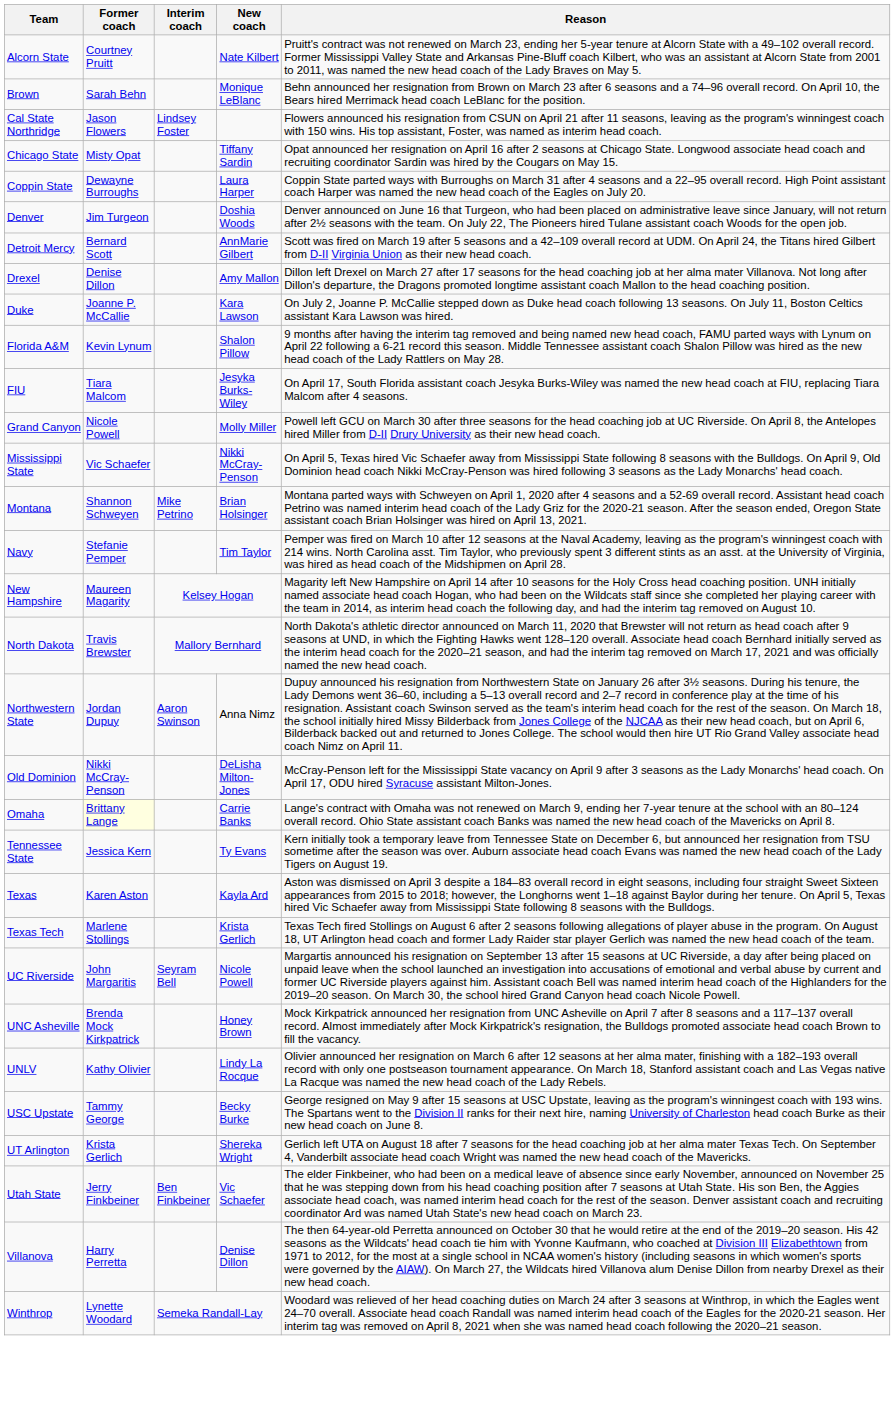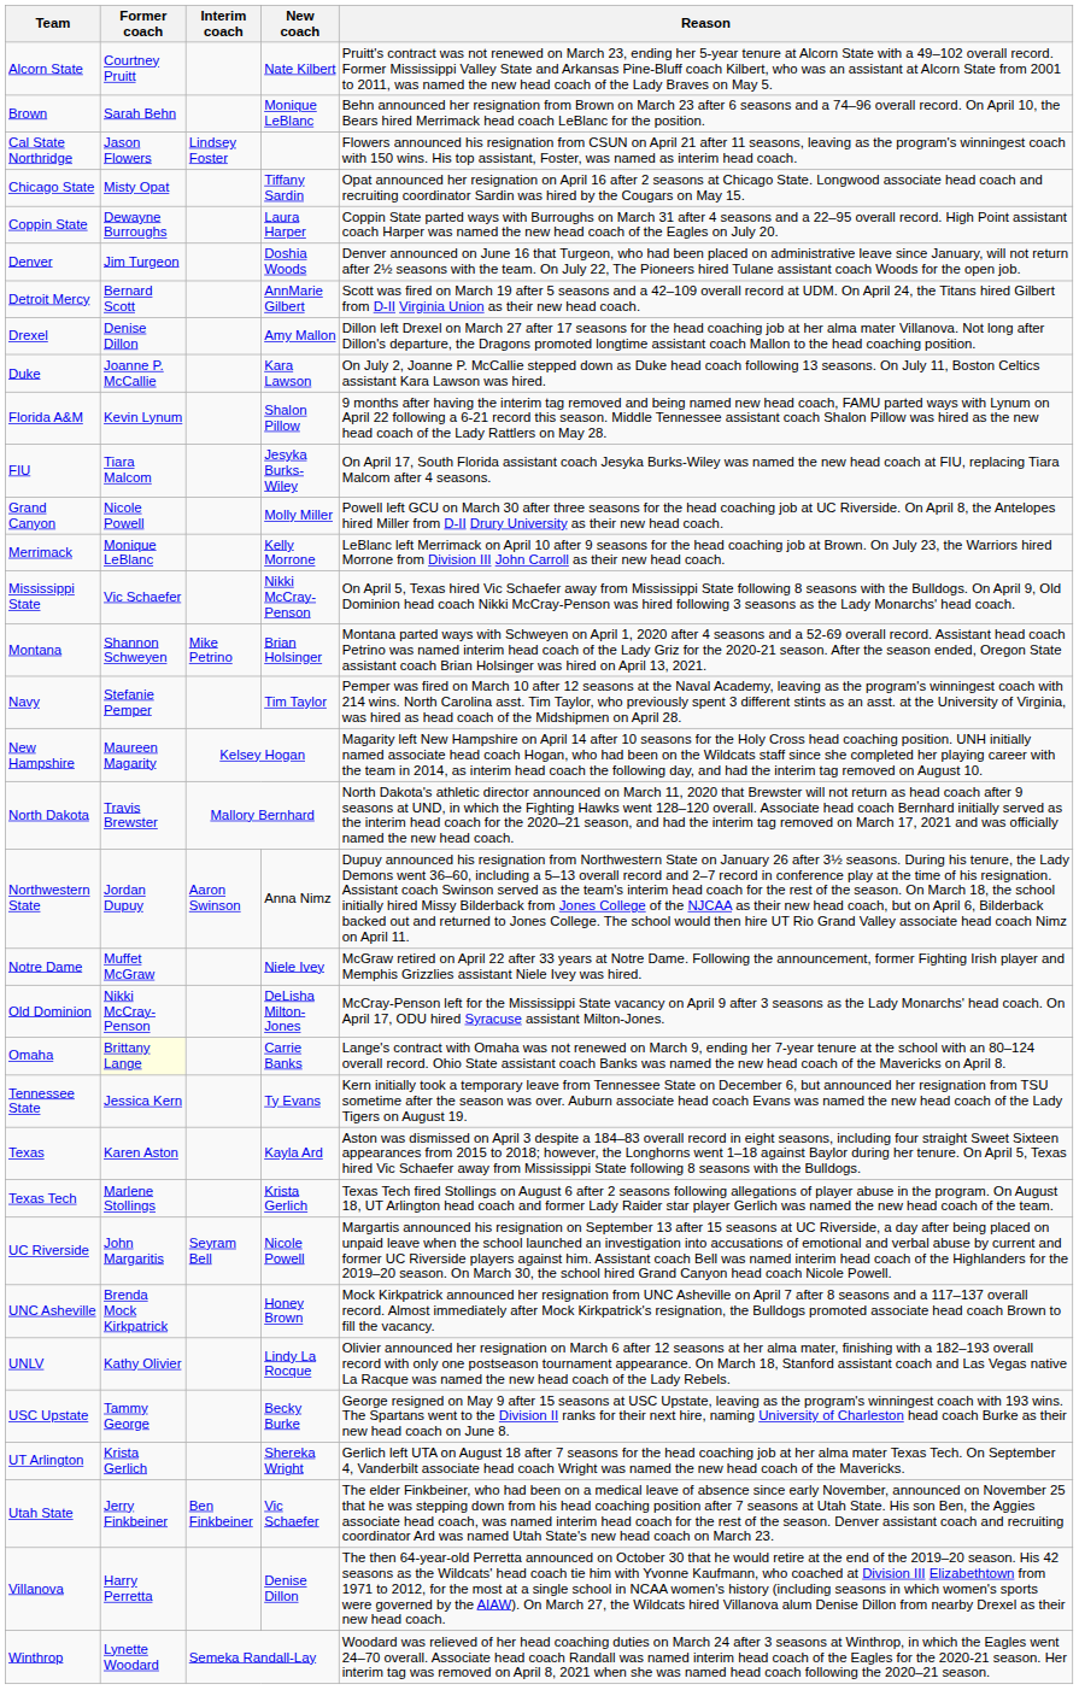+ row: Merrimack | Monique LeBlanc | Kelly Morrone | LeBlanc left Merrimack on April 10 after 9 seasons for the head coaching job at Brown. On July 23, the Warriors hired Morrone from Division III John Carroll as their new head coach.
+ row: Notre Dame | Muffet McGraw | Niele Ivey | McGraw retired on April 22 after 33 years at Notre Dame. Following the announcement, former Fighting Irish player and Memphis Grizzlies assistant Niele Ivey was hired.
